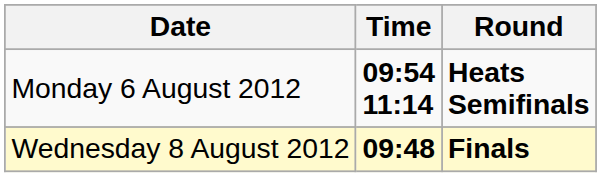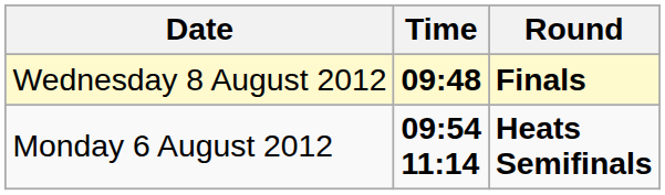rows swapped: Monday 6 August 2012 <-> Wednesday 8 August 2012
